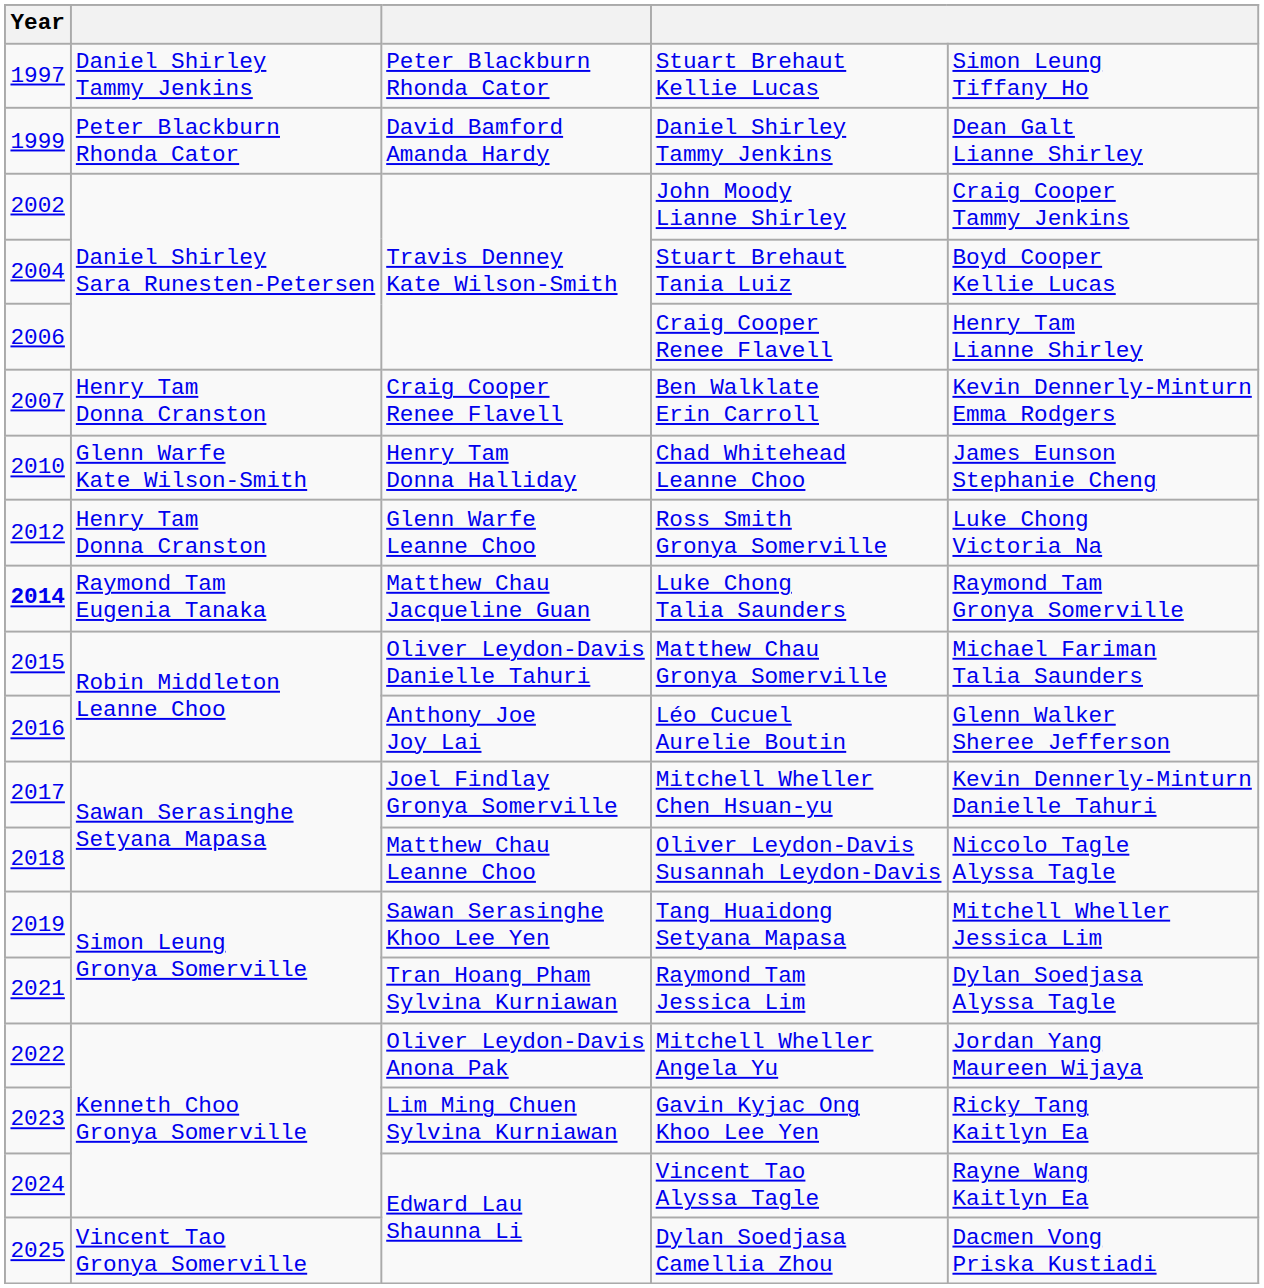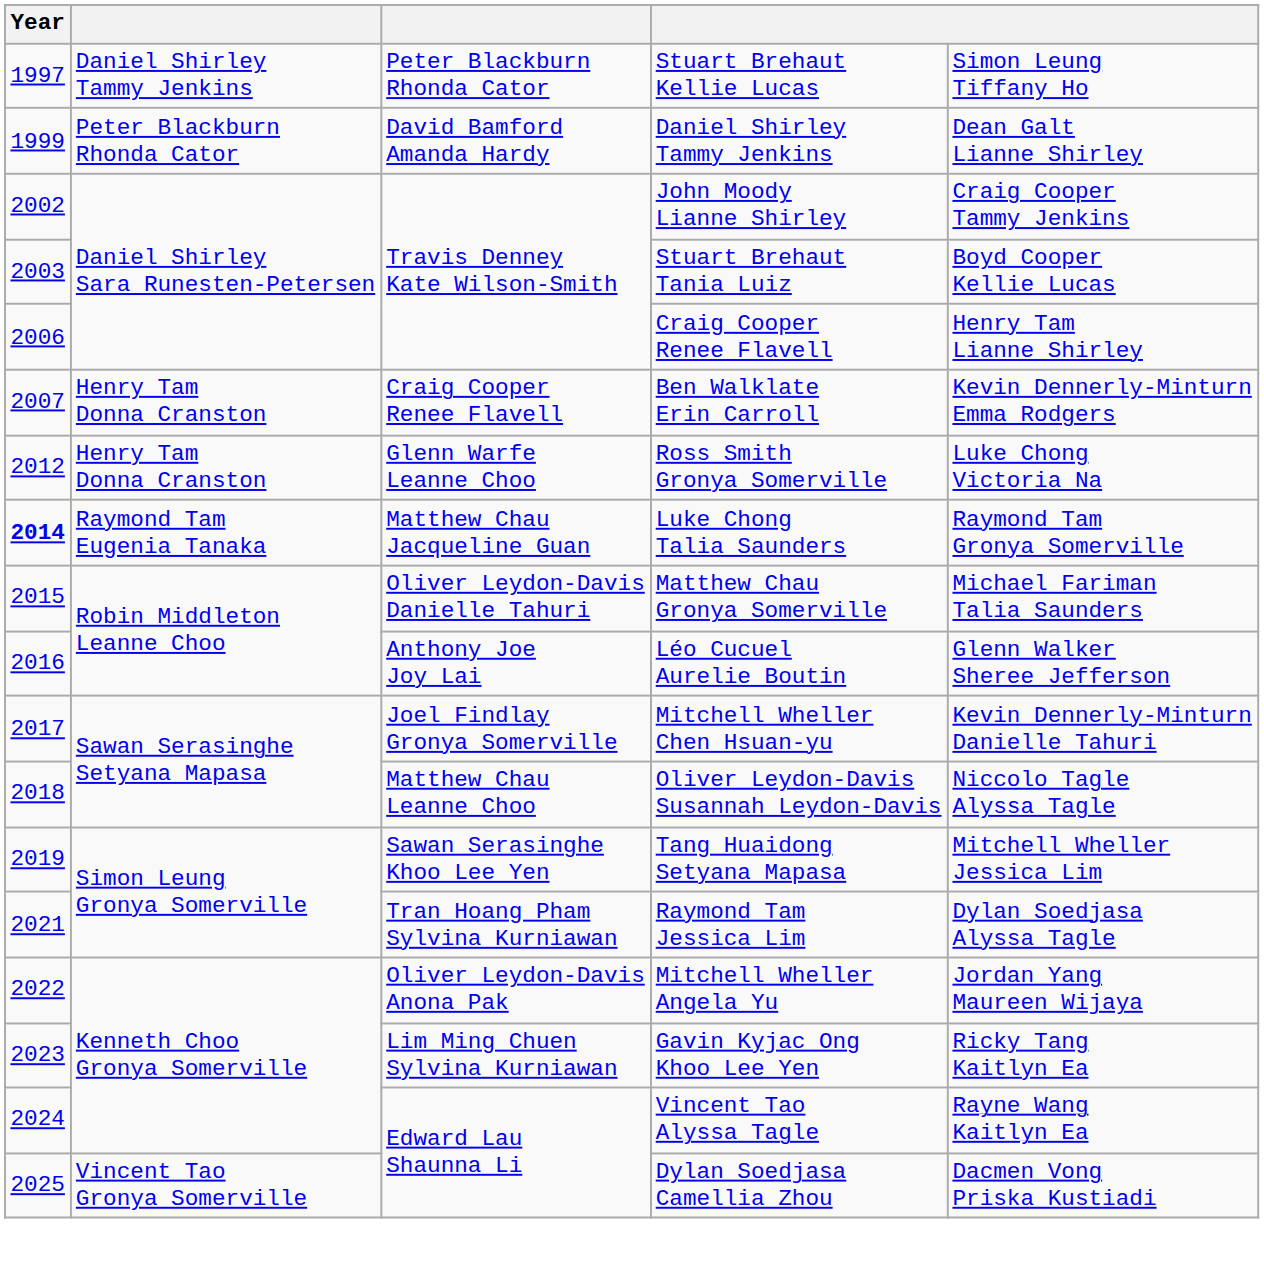Stuart Brehaut Tania Luiz | Year: 2004 -> 2003
- row: 2010 | Glenn Warfe Kate Wilson-Smith | Henry Tam Donna Halliday | Chad Whitehead Leanne Choo | James Eunson Stephanie Cheng
